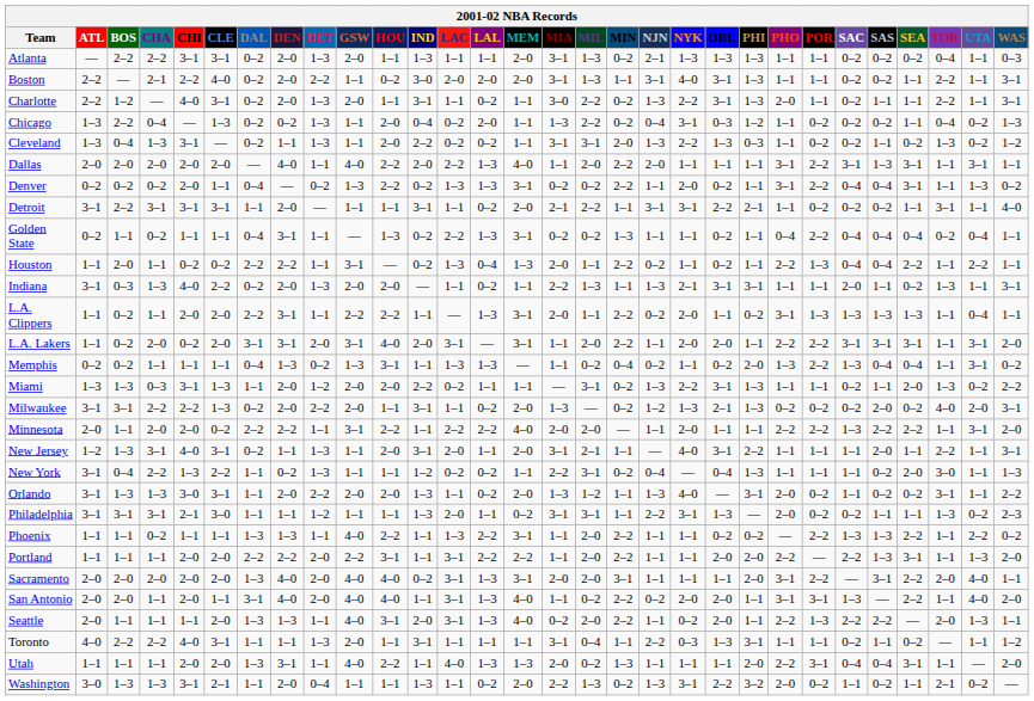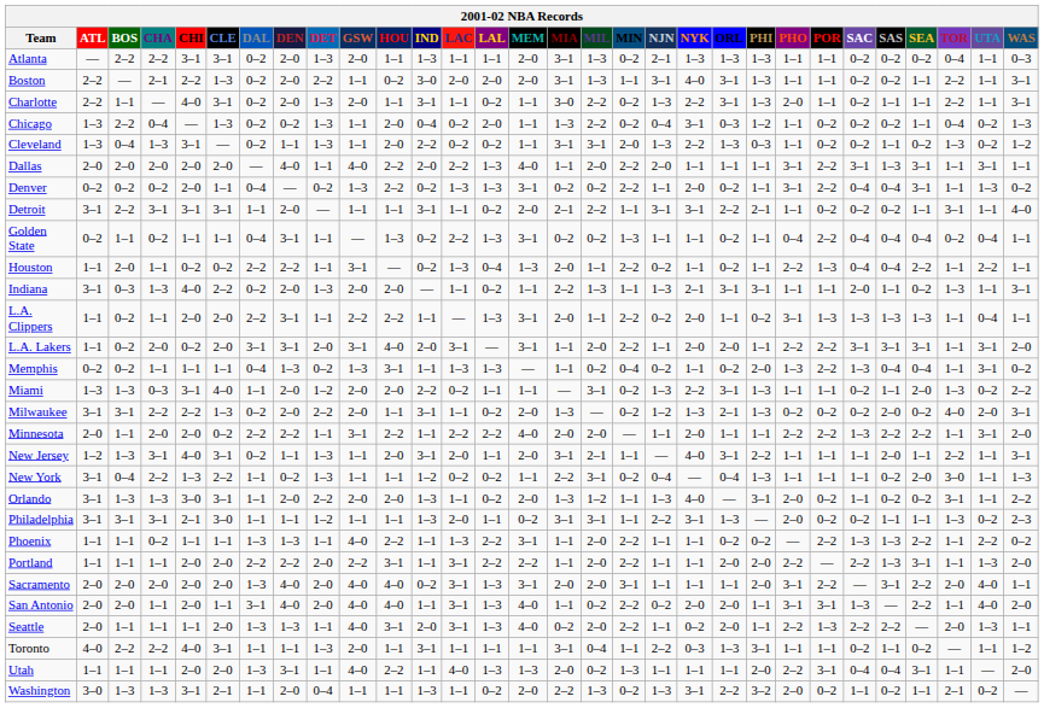Boston | CLE: 4–0 -> 1–3
Charlotte | BOS: 1–2 -> 1–1
Miami | CLE: 1–3 -> 4–0
